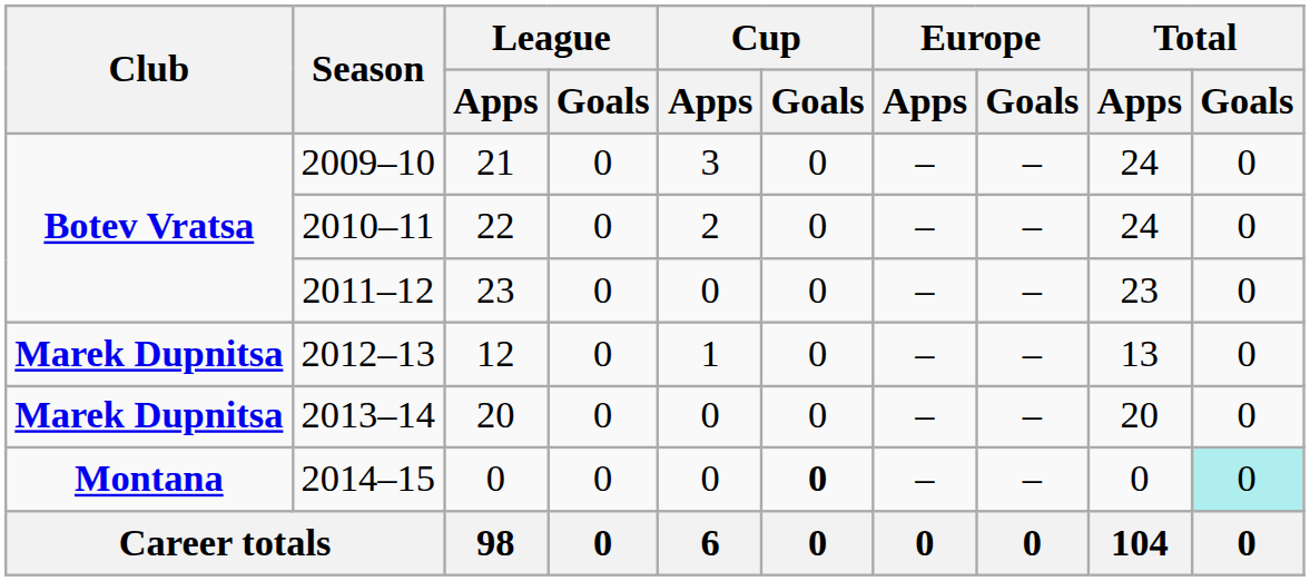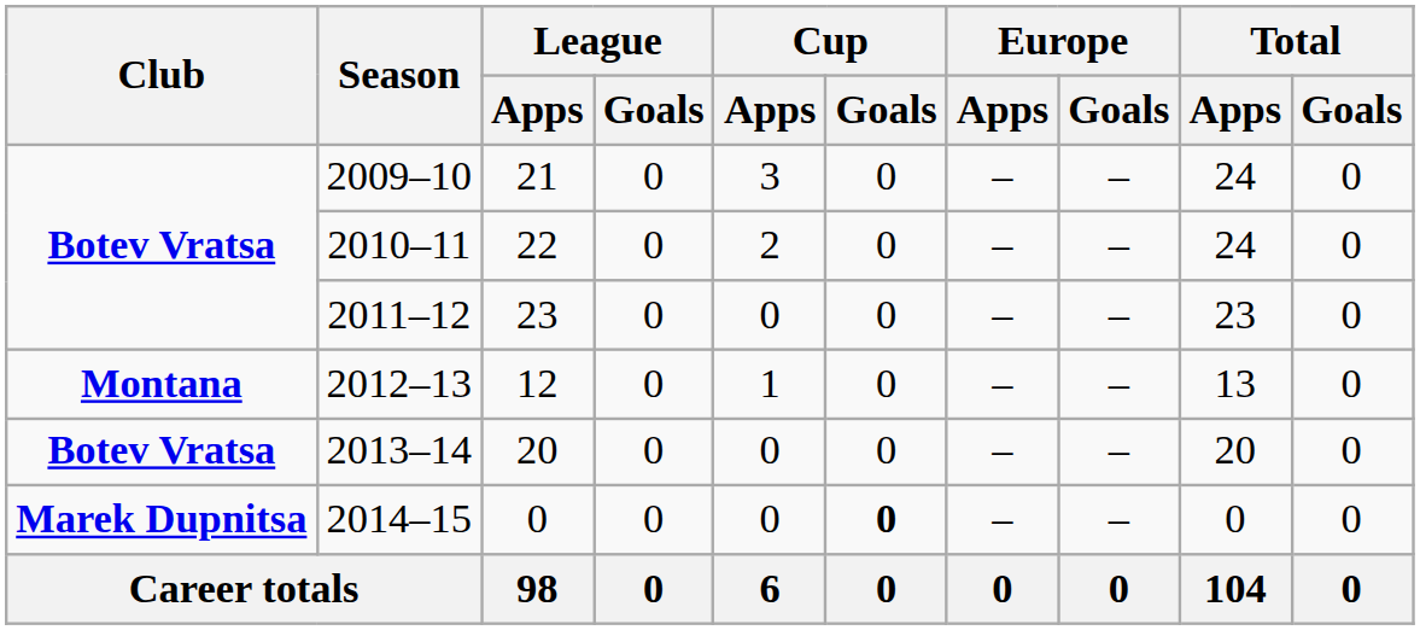2012–13 | Club: Marek Dupnitsa -> Montana
2013–14 | Club: Marek Dupnitsa -> Botev Vratsa
2014–15 | Club: Montana -> Marek Dupnitsa
2014–15 | Total / Goals: paleturquoise background -> no background
